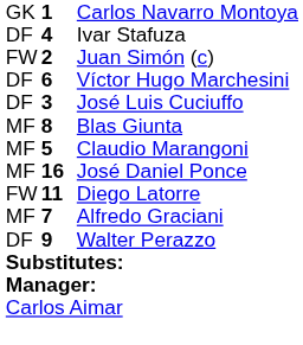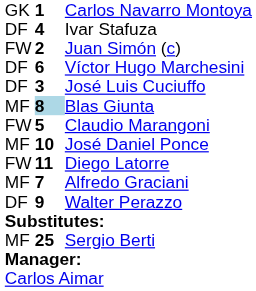Blas Giunta | column 2: no background -> lightblue background
Claudio Marangoni | column 1: MF -> FW
José Daniel Ponce | column 2: 16 -> 10
+ row: MF | 25 | Sergio Berti
